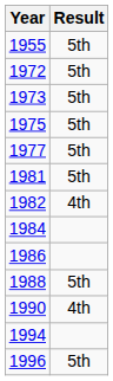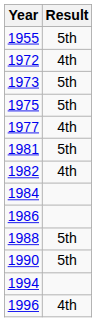1972 | Result: 5th -> 4th
1977 | Result: 5th -> 4th
1990 | Result: 4th -> 5th
1996 | Result: 5th -> 4th
